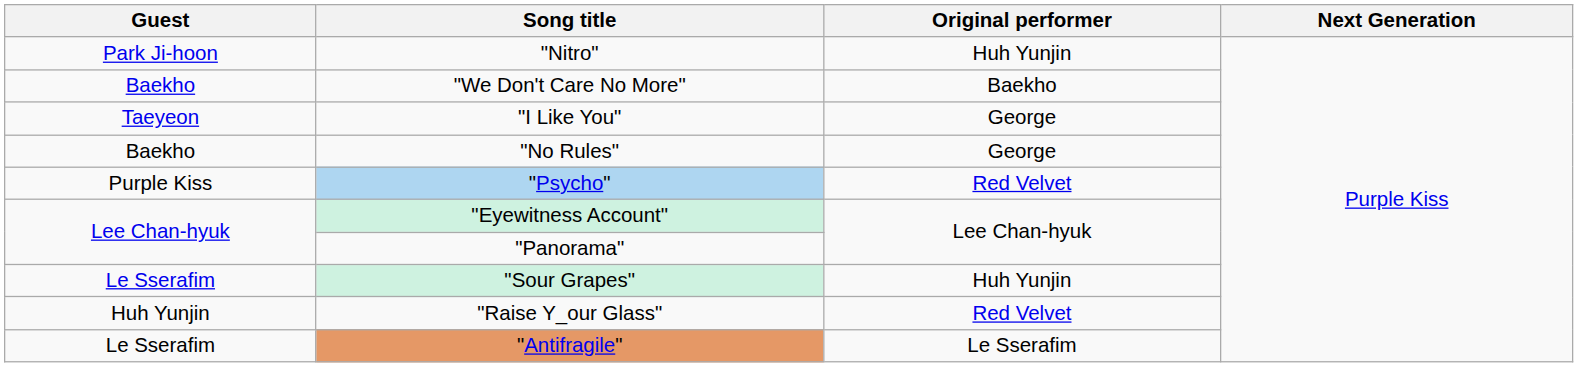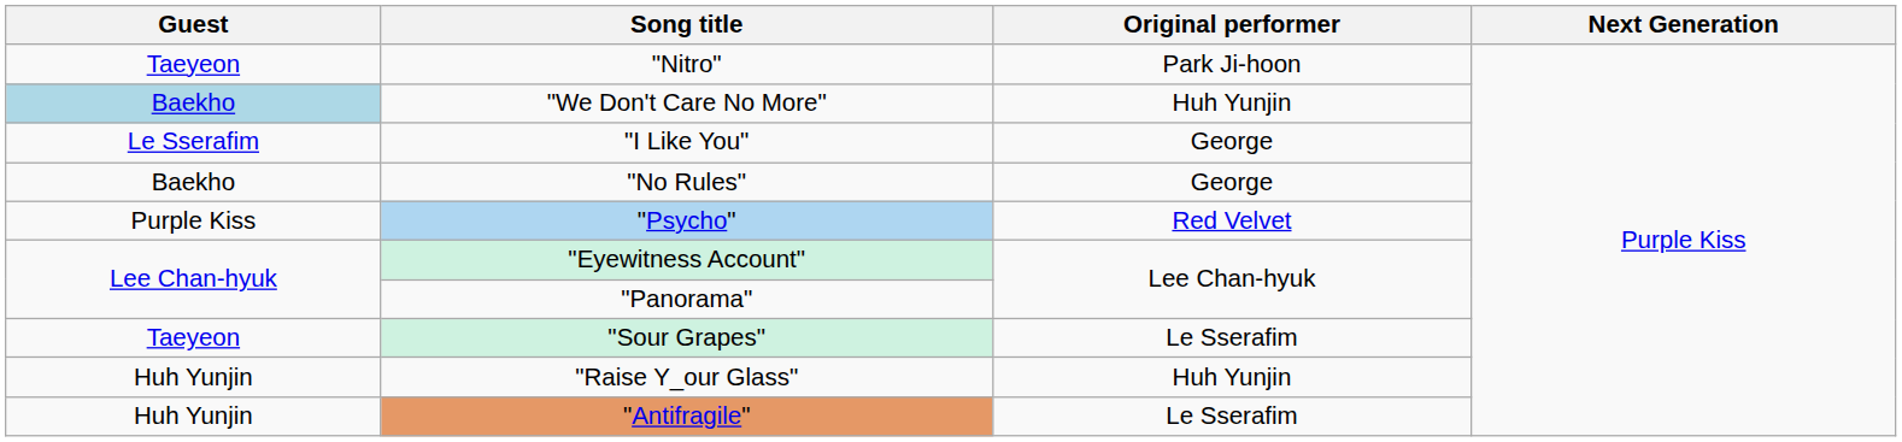"Nitro" | Guest: Park Ji-hoon -> Taeyeon
"Nitro" | Original performer: Huh Yunjin -> Park Ji-hoon
"We Don't Care No More" | Guest: no background -> lightblue background
"We Don't Care No More" | Original performer: Baekho -> Huh Yunjin
"I Like You" | Guest: Taeyeon -> Le Sserafim
"Sour Grapes" | Guest: Le Sserafim -> Taeyeon
"Sour Grapes" | Original performer: Huh Yunjin -> Le Sserafim
"Raise Y_our Glass" | Original performer: Red Velvet -> Huh Yunjin
"Antifragile" | Guest: Le Sserafim -> Huh Yunjin
